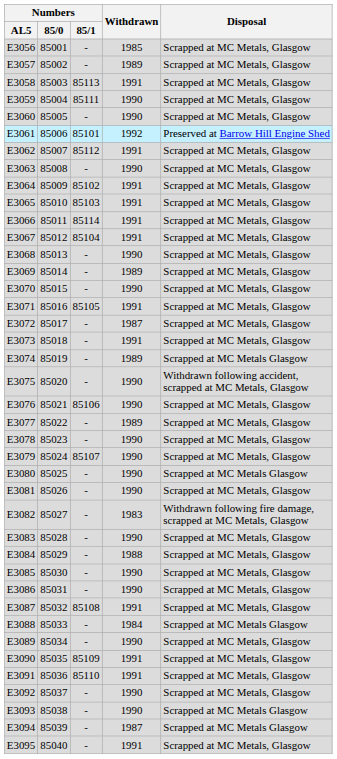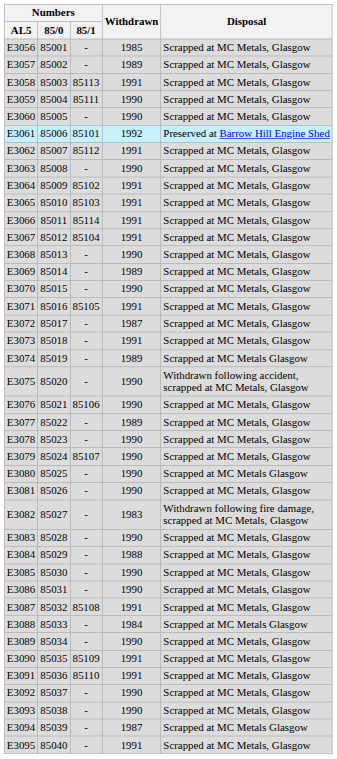E3093 | Disposal: Scrapped at MC Metals Glasgow -> Scrapped at MC Metals, Glasgow
